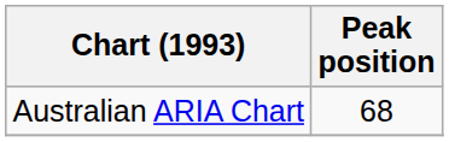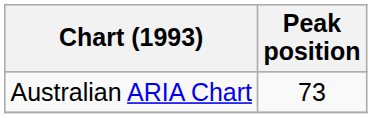Australian ARIA Chart | Peak position: 68 -> 73
